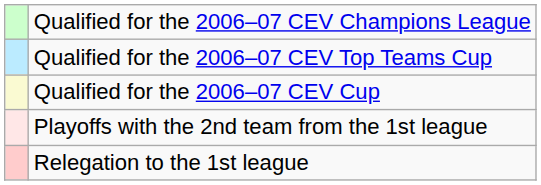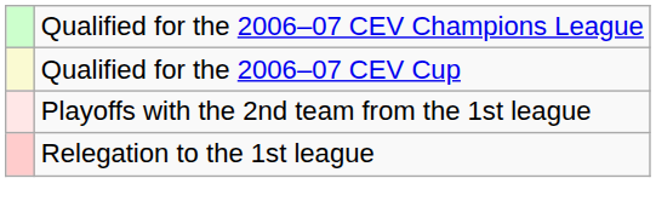- row: Qualified for the 2006–07 CEV Top Teams Cup
